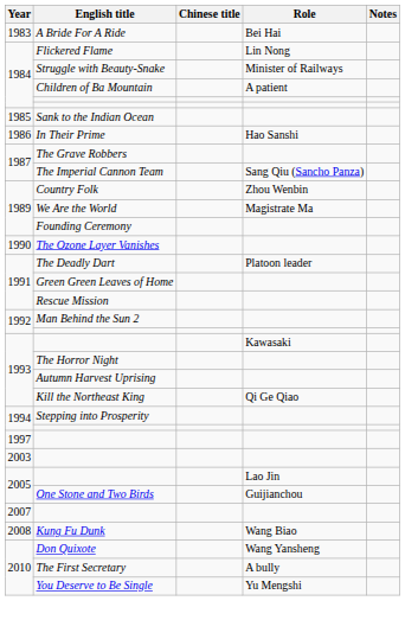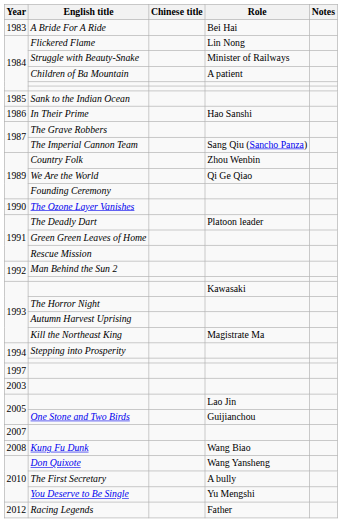We Are the World | Role: Magistrate Ma -> Qi Ge Qiao
Kill the Northeast King | Role: Qi Ge Qiao -> Magistrate Ma
+ row: 2012 | Racing Legends | Father
